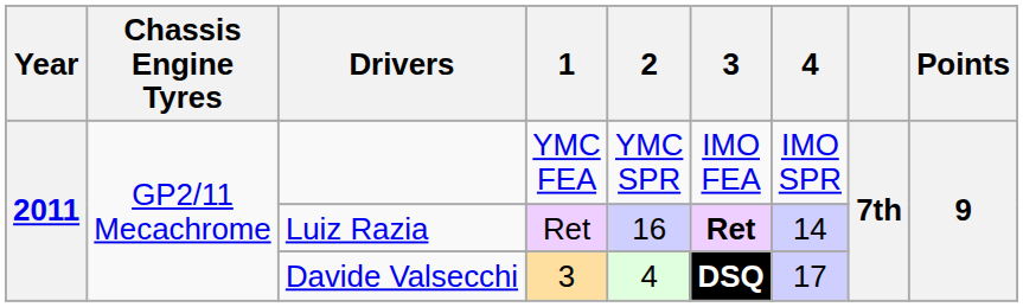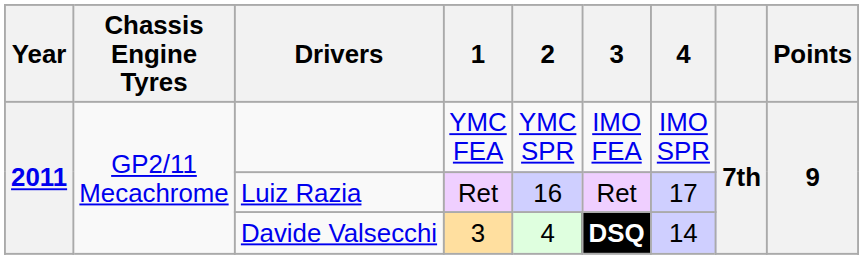Luiz Razia | 3: bold -> normal
Luiz Razia | 4: 14 -> 17
Davide Valsecchi | 4: 17 -> 14
